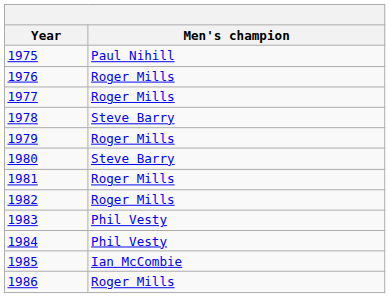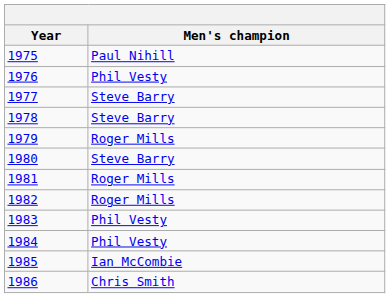1976 | Men's champion: Roger Mills -> Phil Vesty
1977 | Men's champion: Roger Mills -> Steve Barry
1986 | Men's champion: Roger Mills -> Chris Smith
